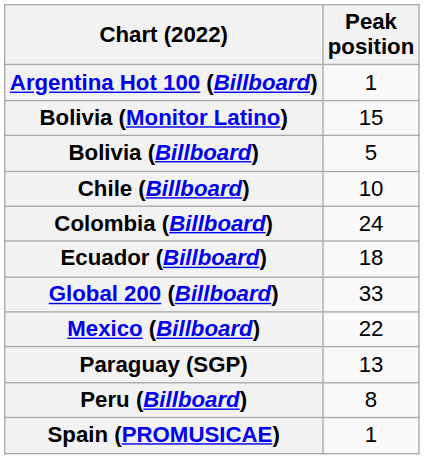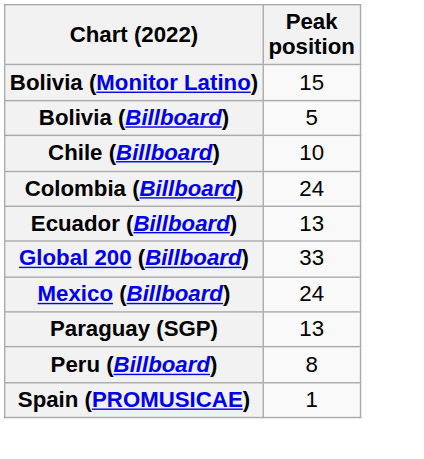- row: Argentina Hot 100 (Billboard) | 1
Ecuador (Billboard) | Peak position: 18 -> 13
Mexico (Billboard) | Peak position: 22 -> 24
